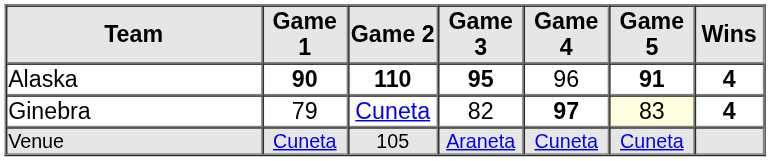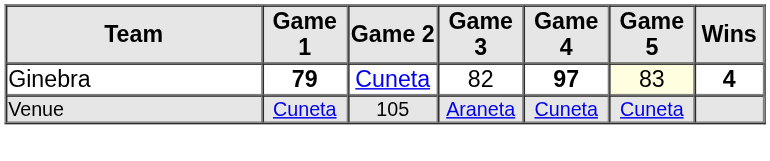- row: Alaska | 90 | 110 | 95 | 96 | 91 | 4
Ginebra | Game 1: normal -> bold
